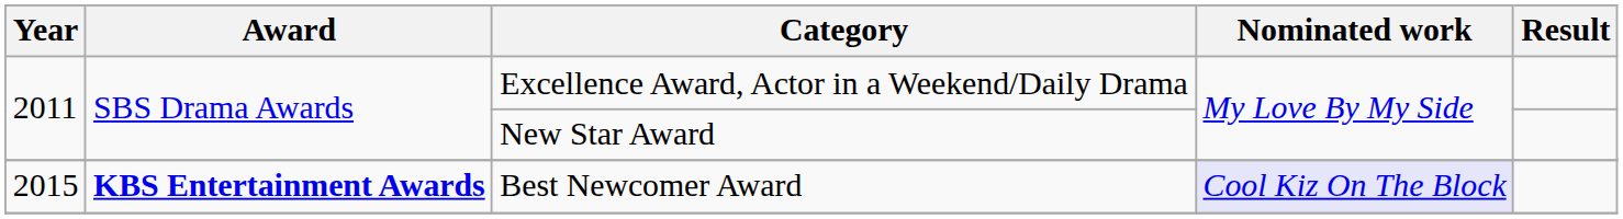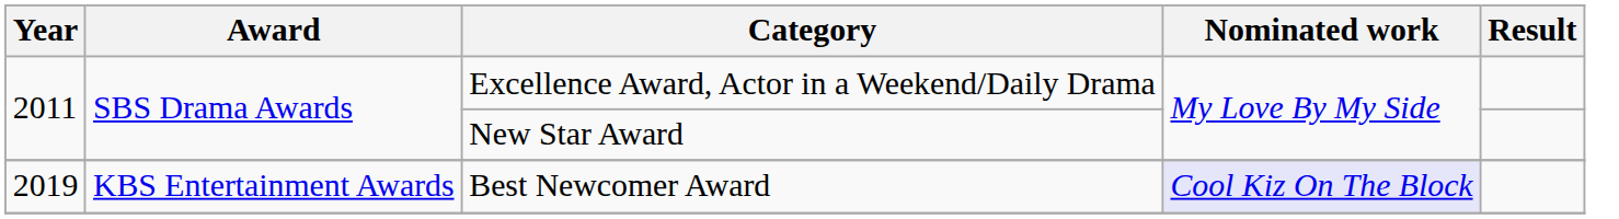Best Newcomer Award | Year: 2015 -> 2019
Best Newcomer Award | Award: bold -> normal
